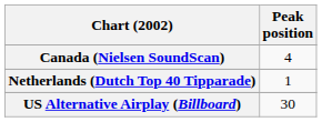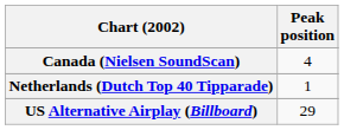US Alternative Airplay (Billboard) | Peak position: 30 -> 29
